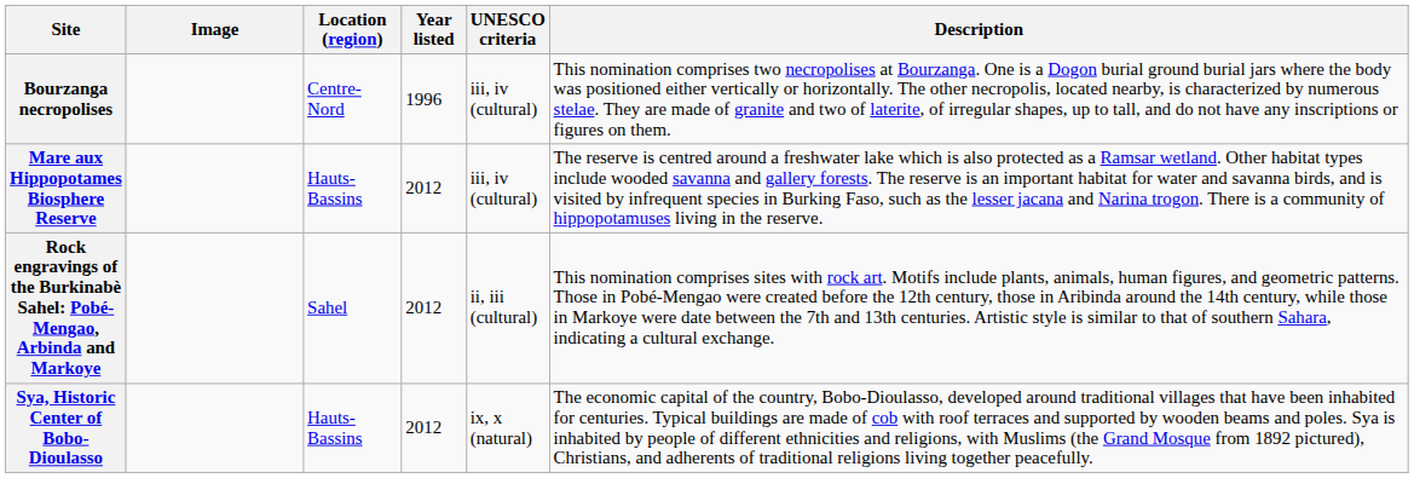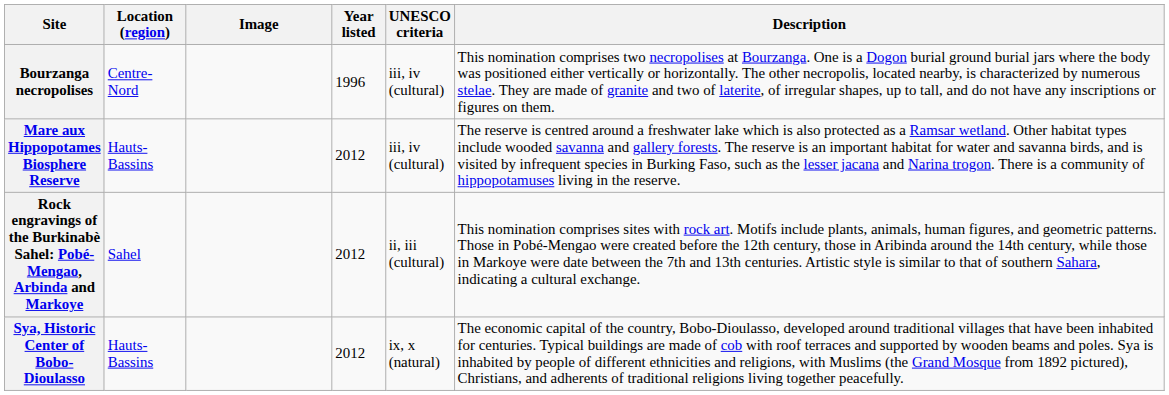columns swapped: Image <-> Location (region)
